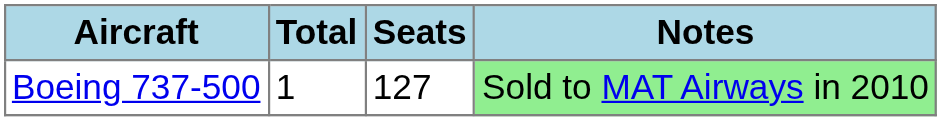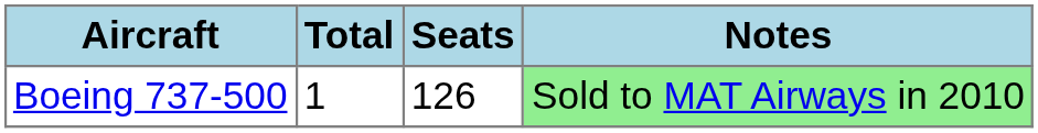Boeing 737-500 | Seats: 127 -> 126
